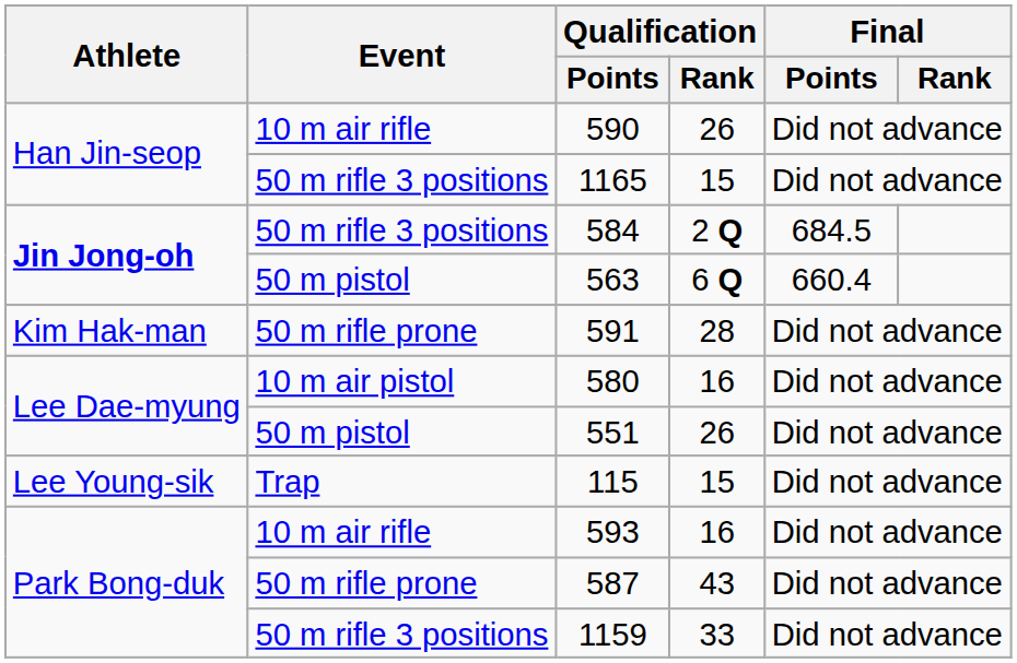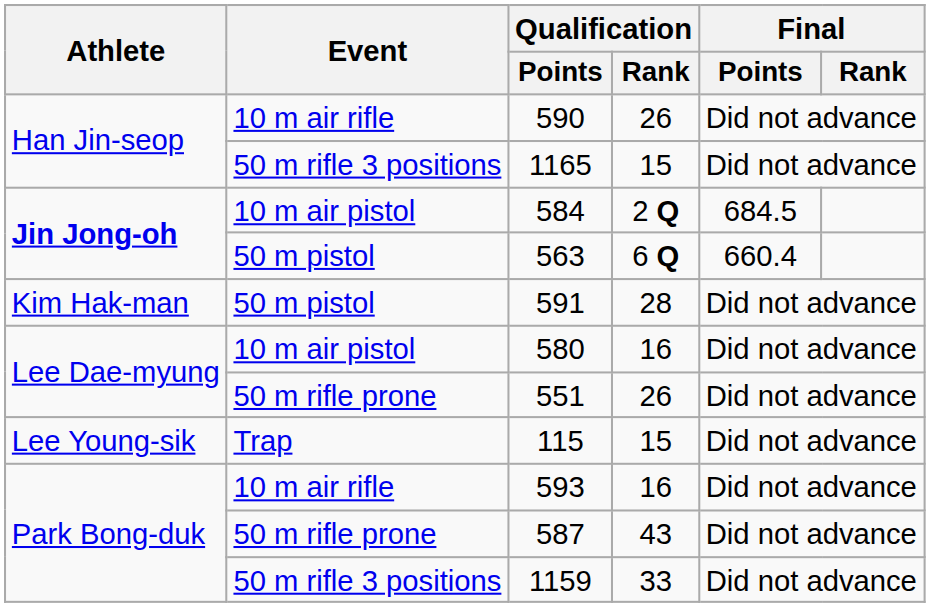584 | Event: 50 m rifle 3 positions -> 10 m air pistol
591 | Event: 50 m rifle prone -> 50 m pistol
551 | Event: 50 m pistol -> 50 m rifle prone
